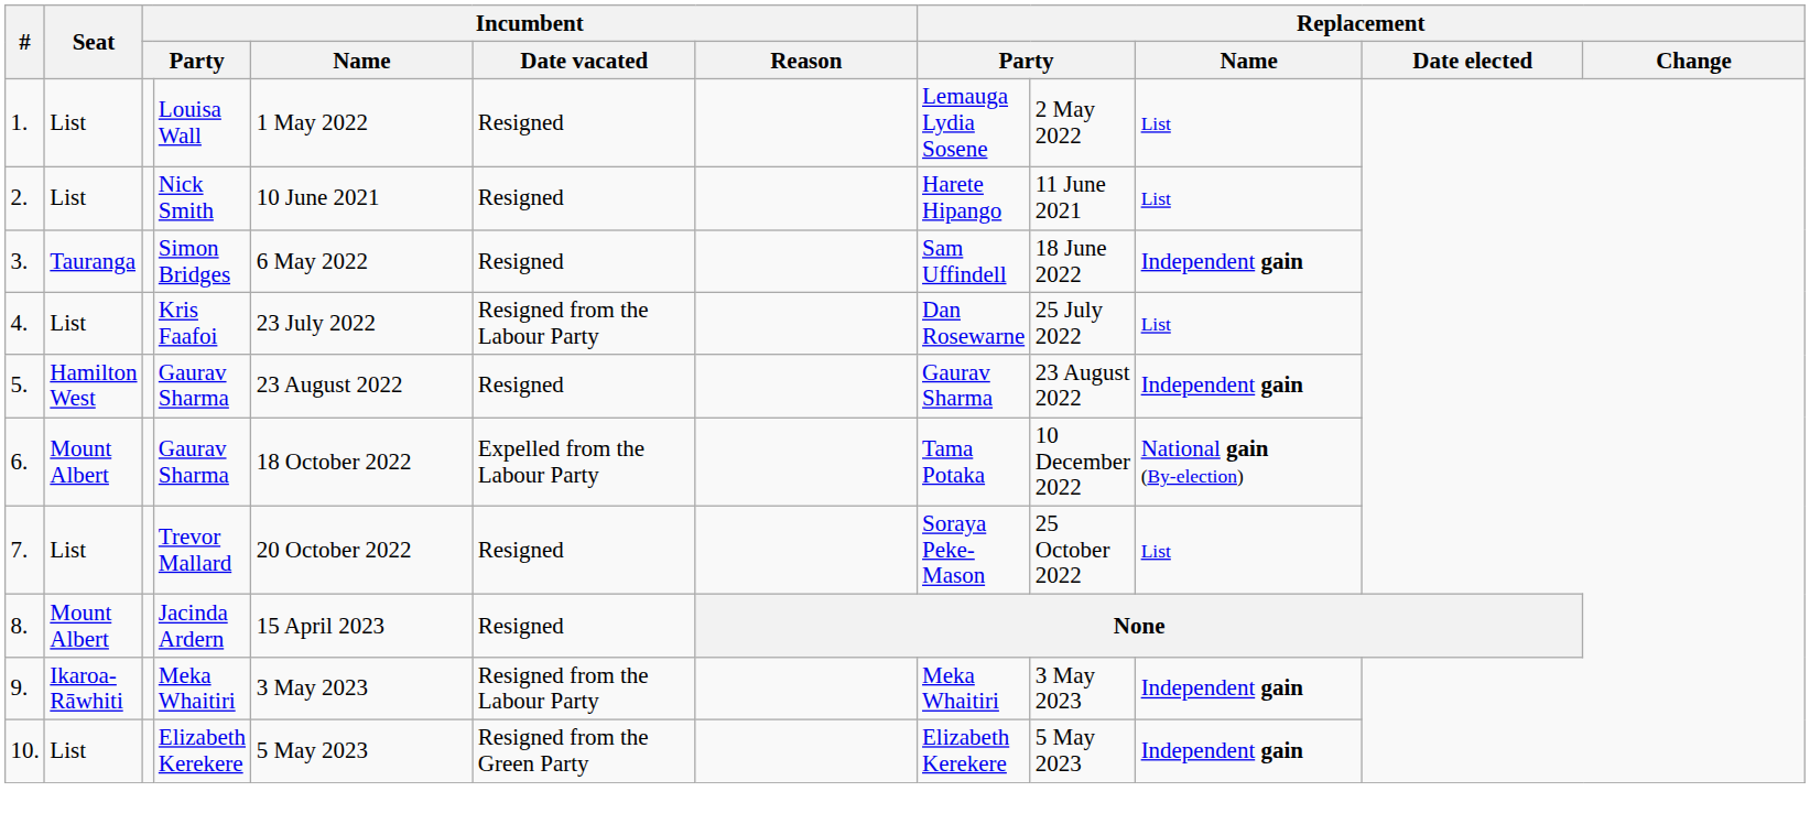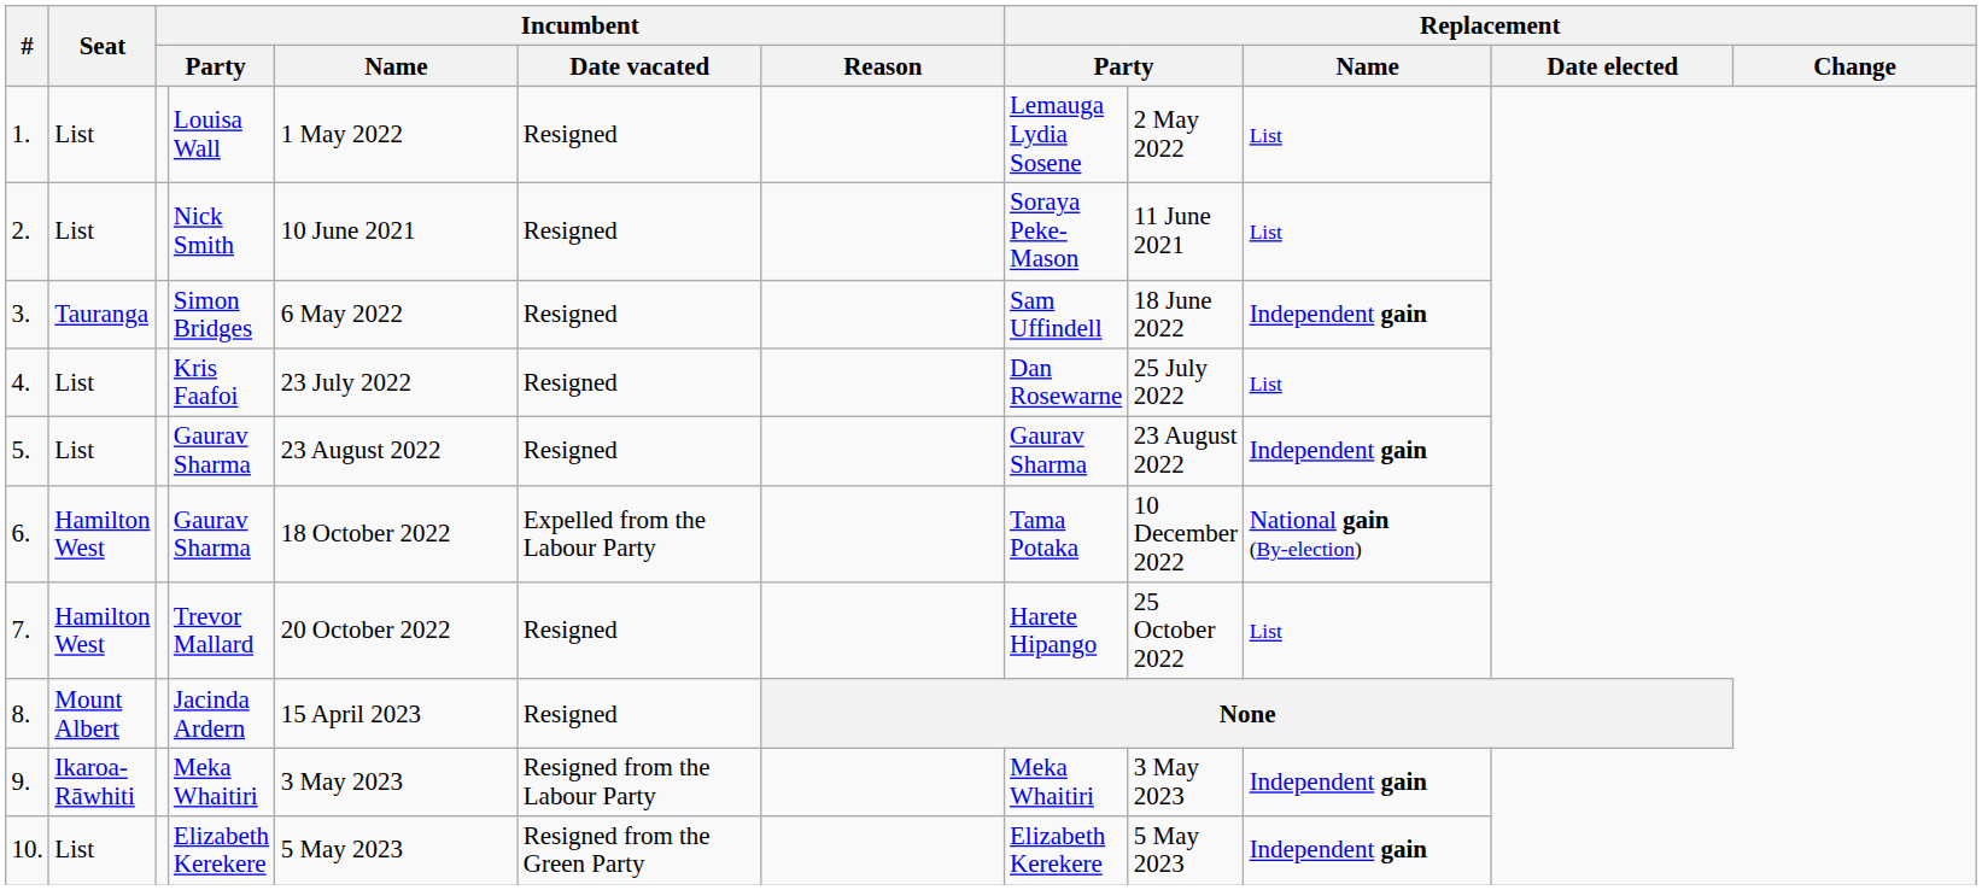Nick Smith | column 8: Harete Hipango -> Soraya Peke-Mason
Kris Faafoi | Incumbent / Date vacated: Resigned from the Labour Party -> Resigned
5. / Gaurav Sharma | Seat: Hamilton West -> List
6. / Gaurav Sharma | Seat: Mount Albert -> Hamilton West
Trevor Mallard | Seat: List -> Hamilton West
Trevor Mallard | column 8: Soraya Peke-Mason -> Harete Hipango
